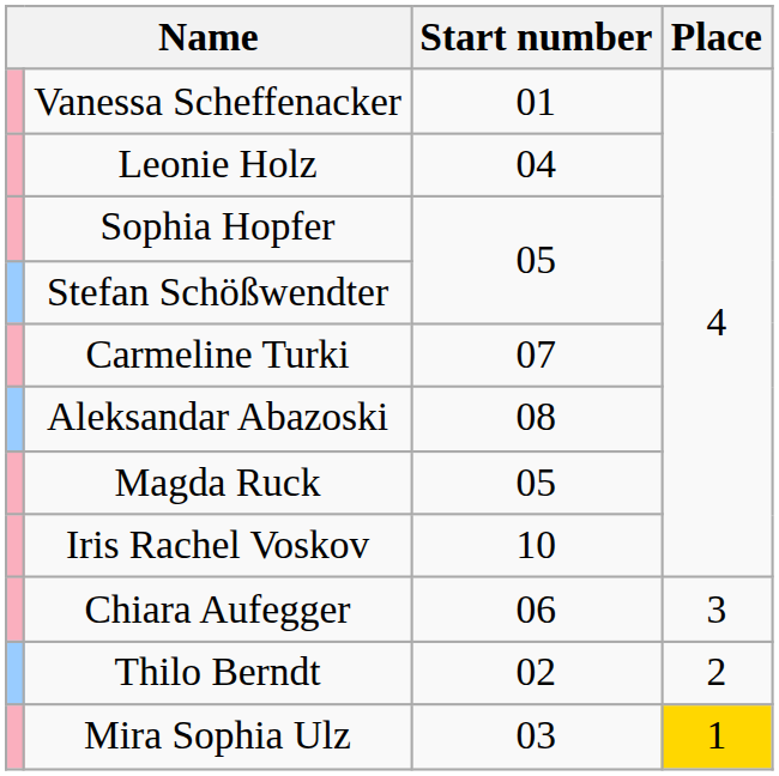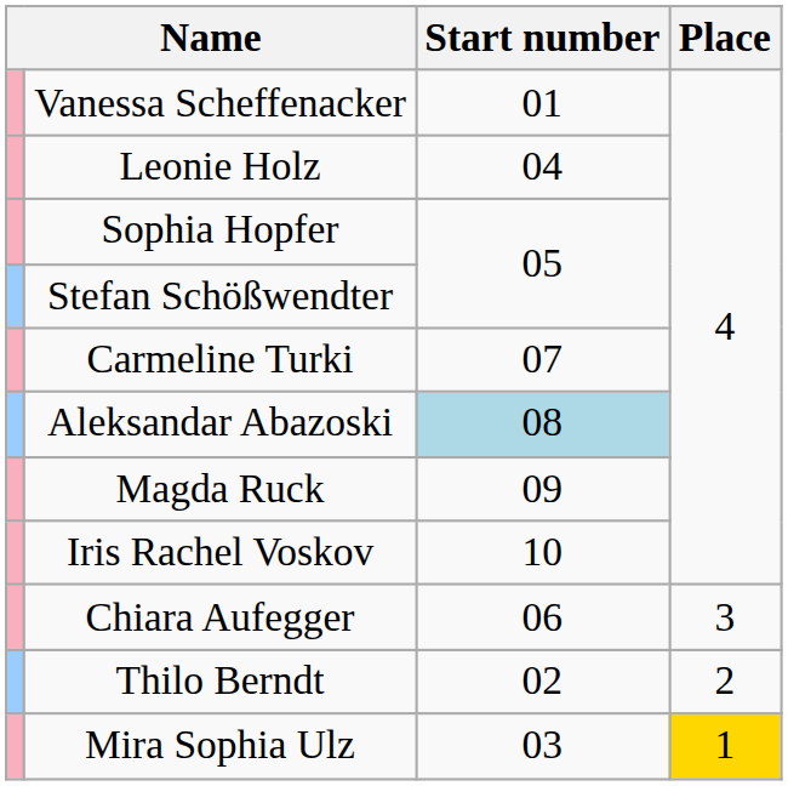Aleksandar Abazoski | Start number: no background -> lightblue background
Magda Ruck | Start number: 05 -> 09
